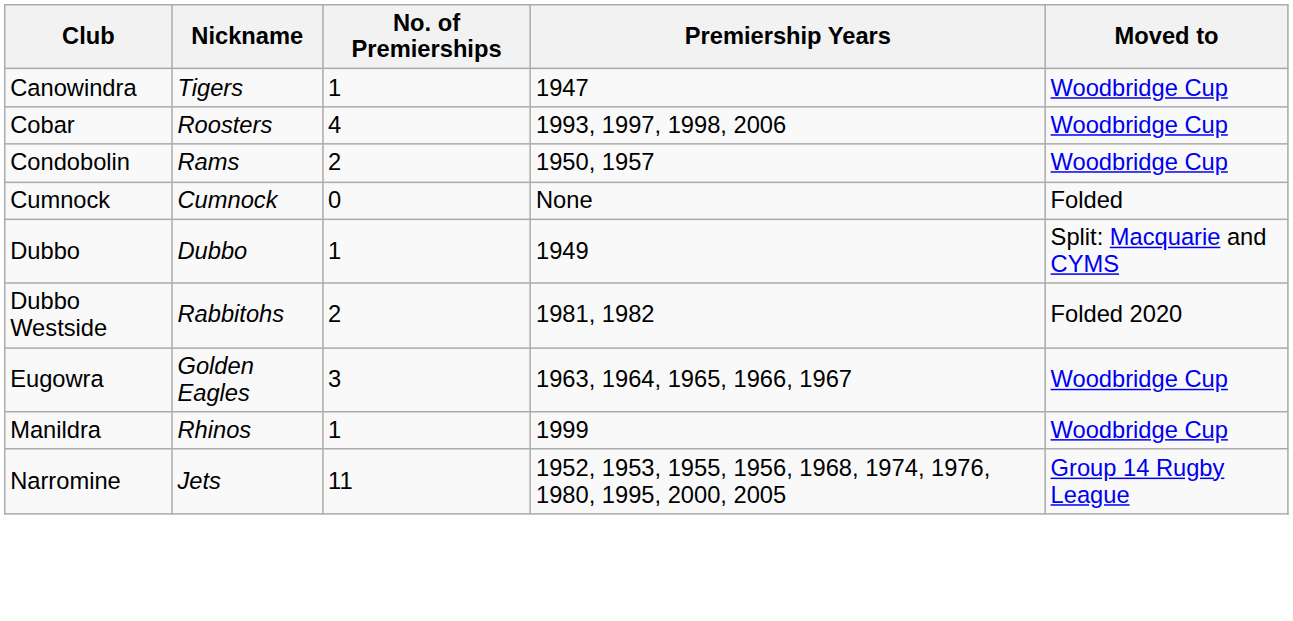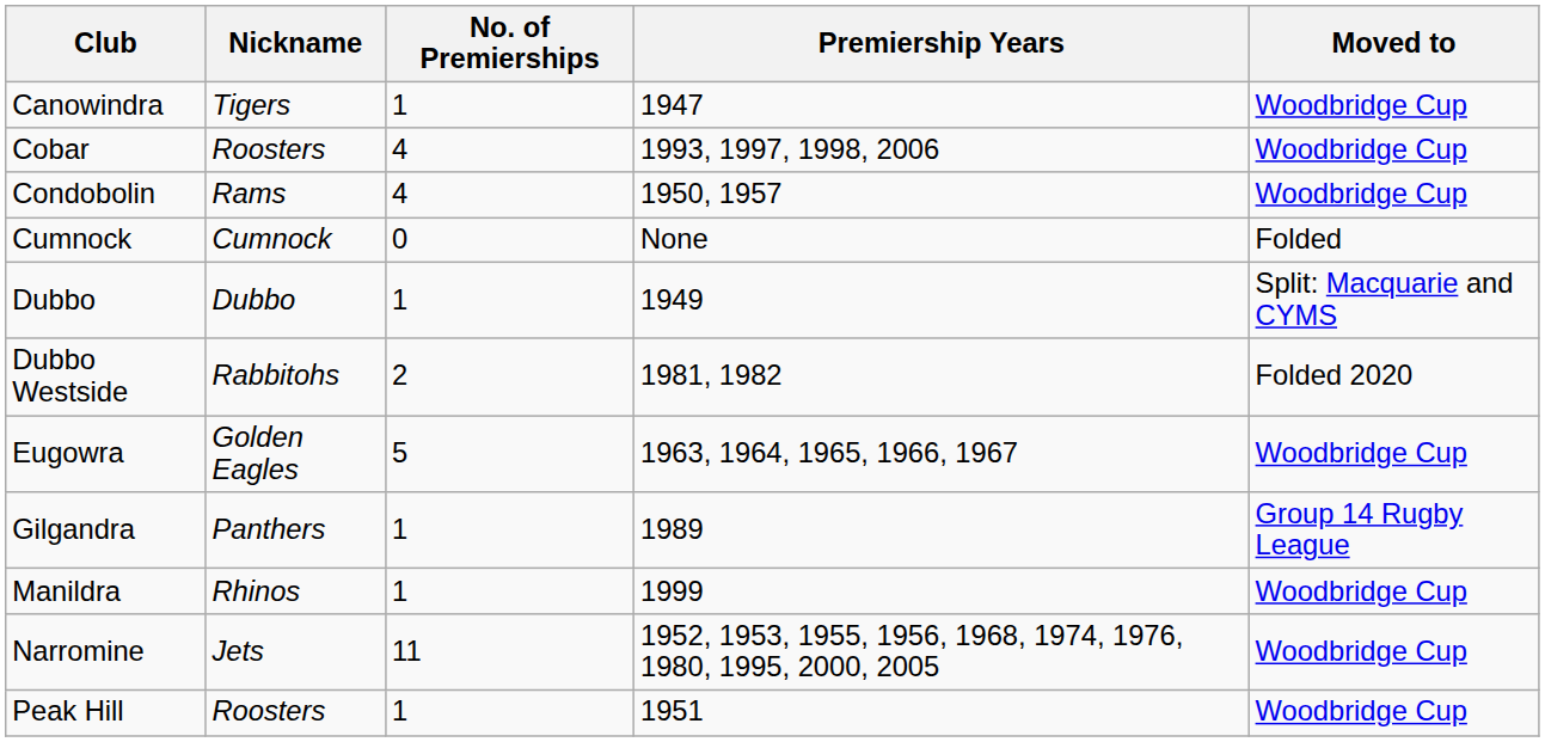Condobolin | No. of Premierships: 2 -> 4
Eugowra | No. of Premierships: 3 -> 5
+ row: Gilgandra | Panthers | 1 | 1989 | Group 14 Rugby League
Narromine | Moved to: Group 14 Rugby League -> Woodbridge Cup
+ row: Peak Hill | Roosters | 1 | 1951 | Woodbridge Cup
